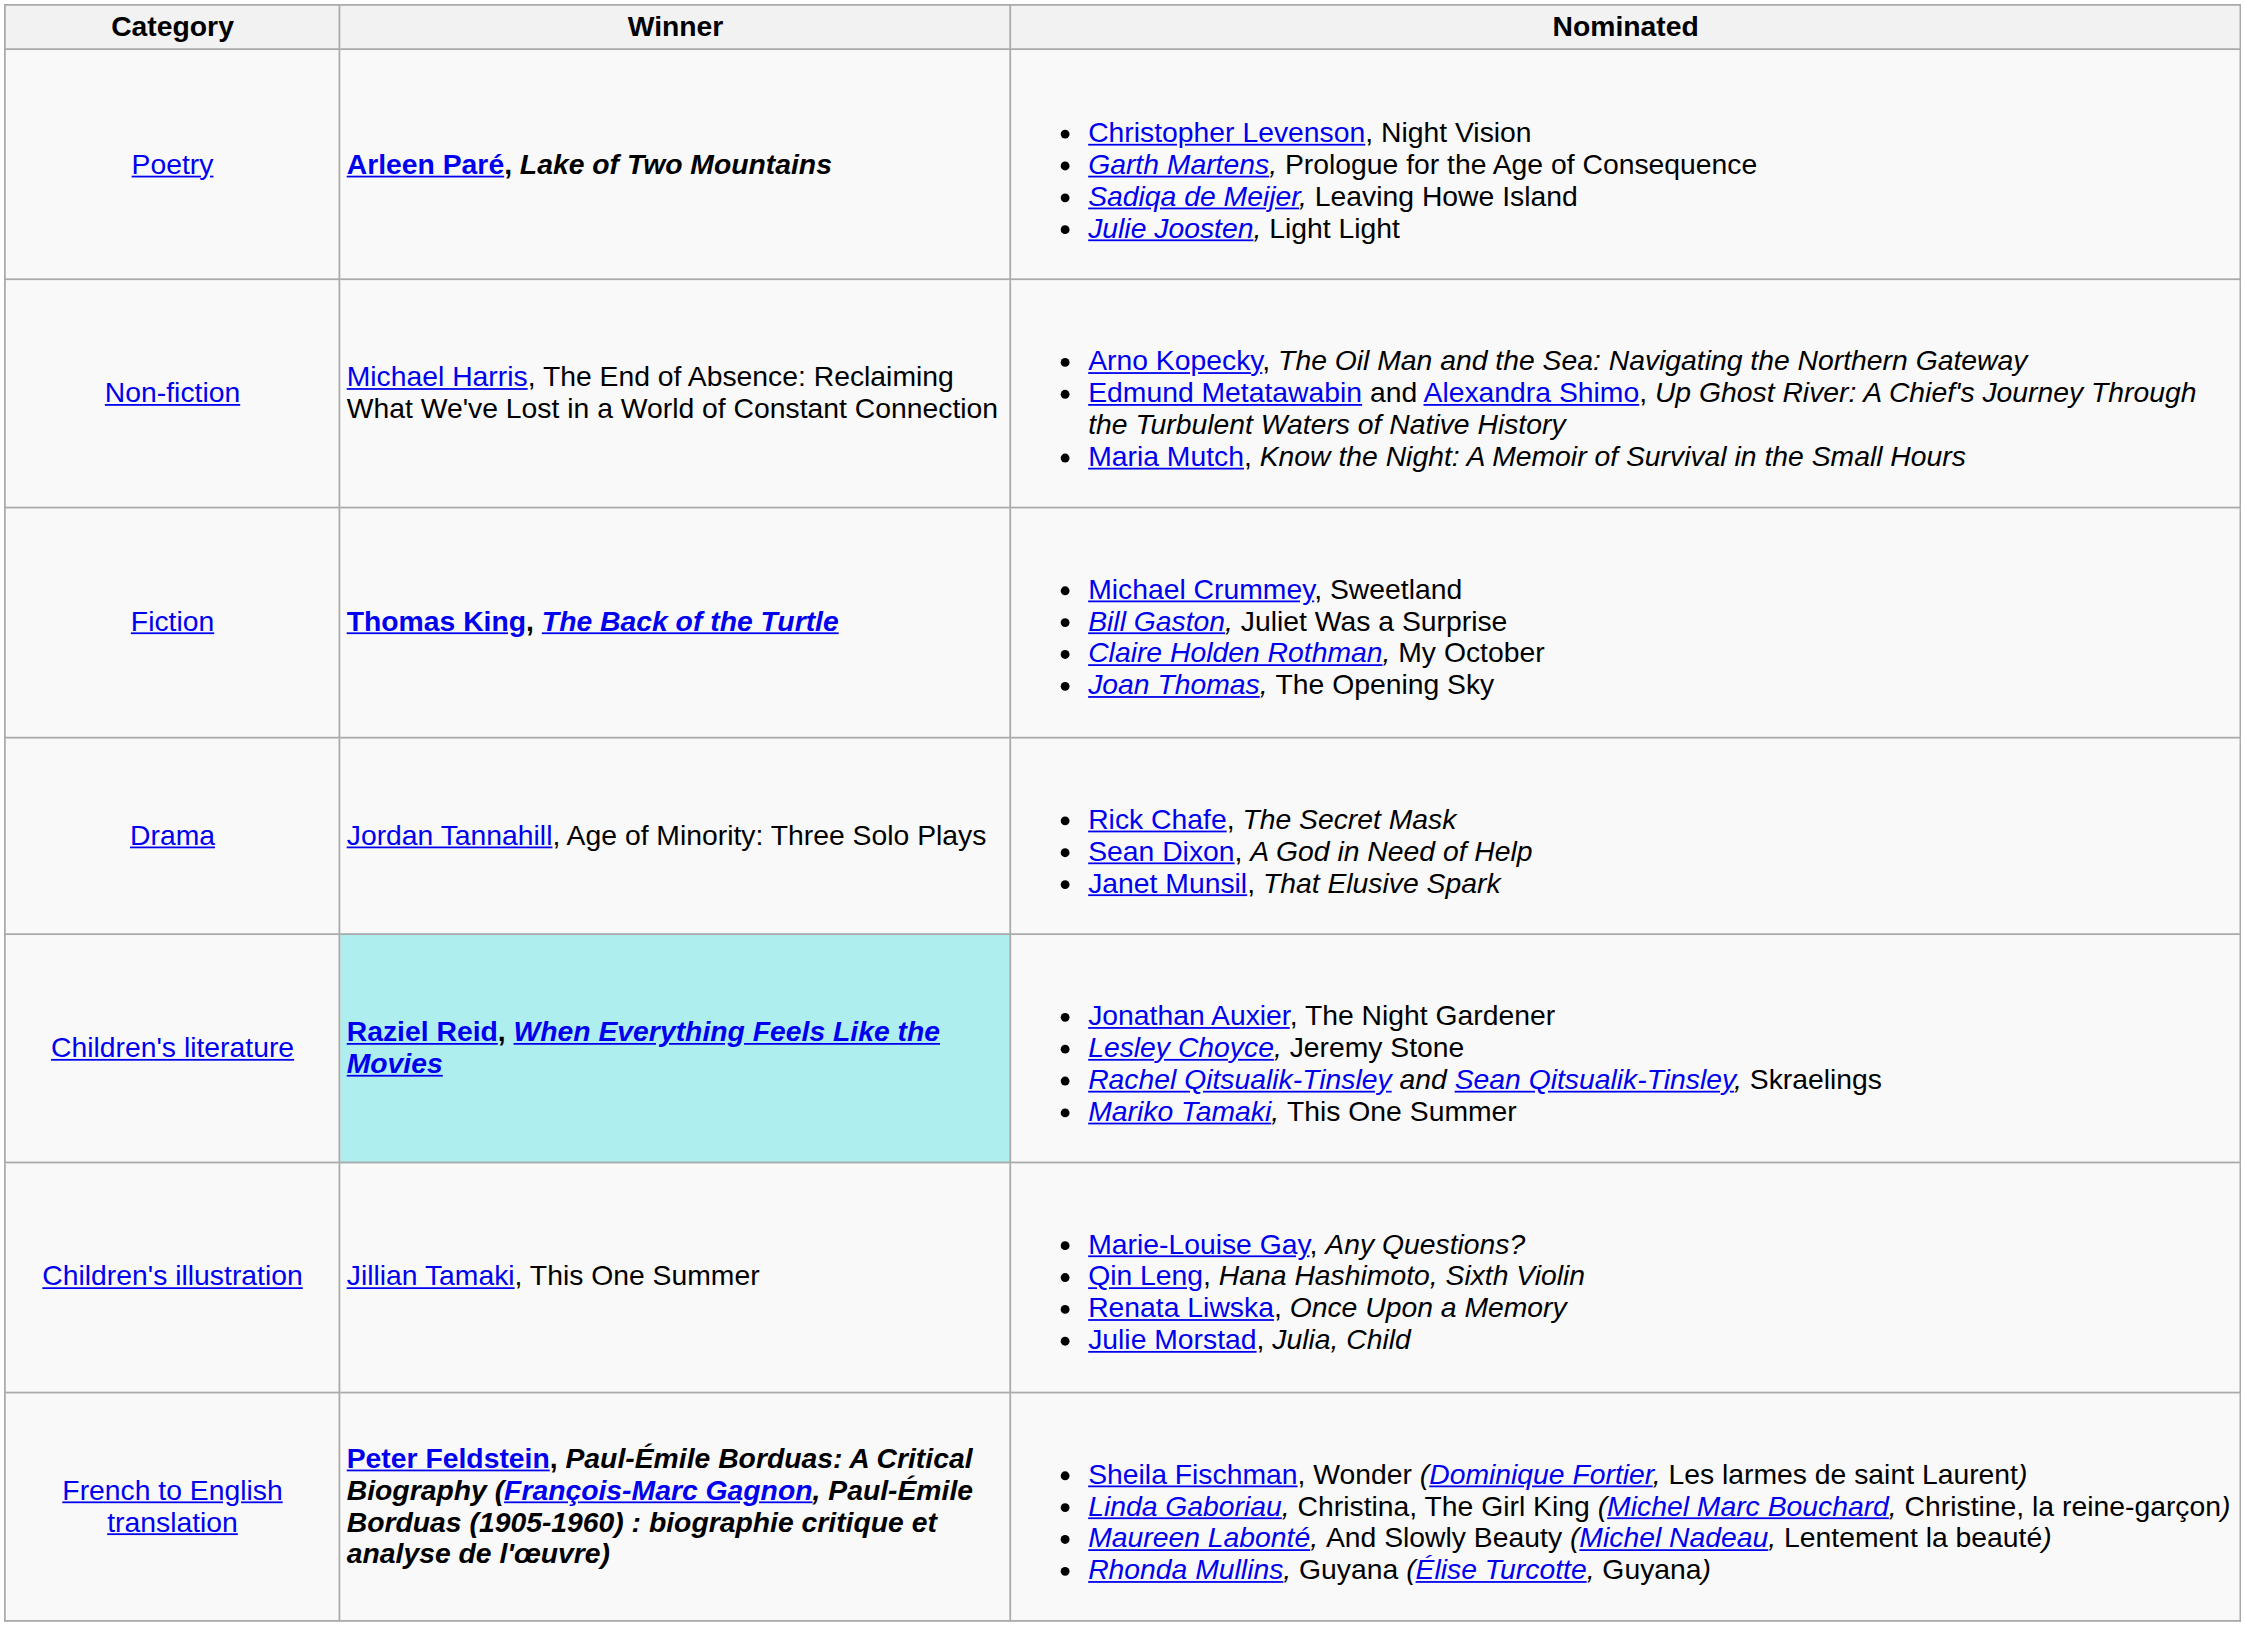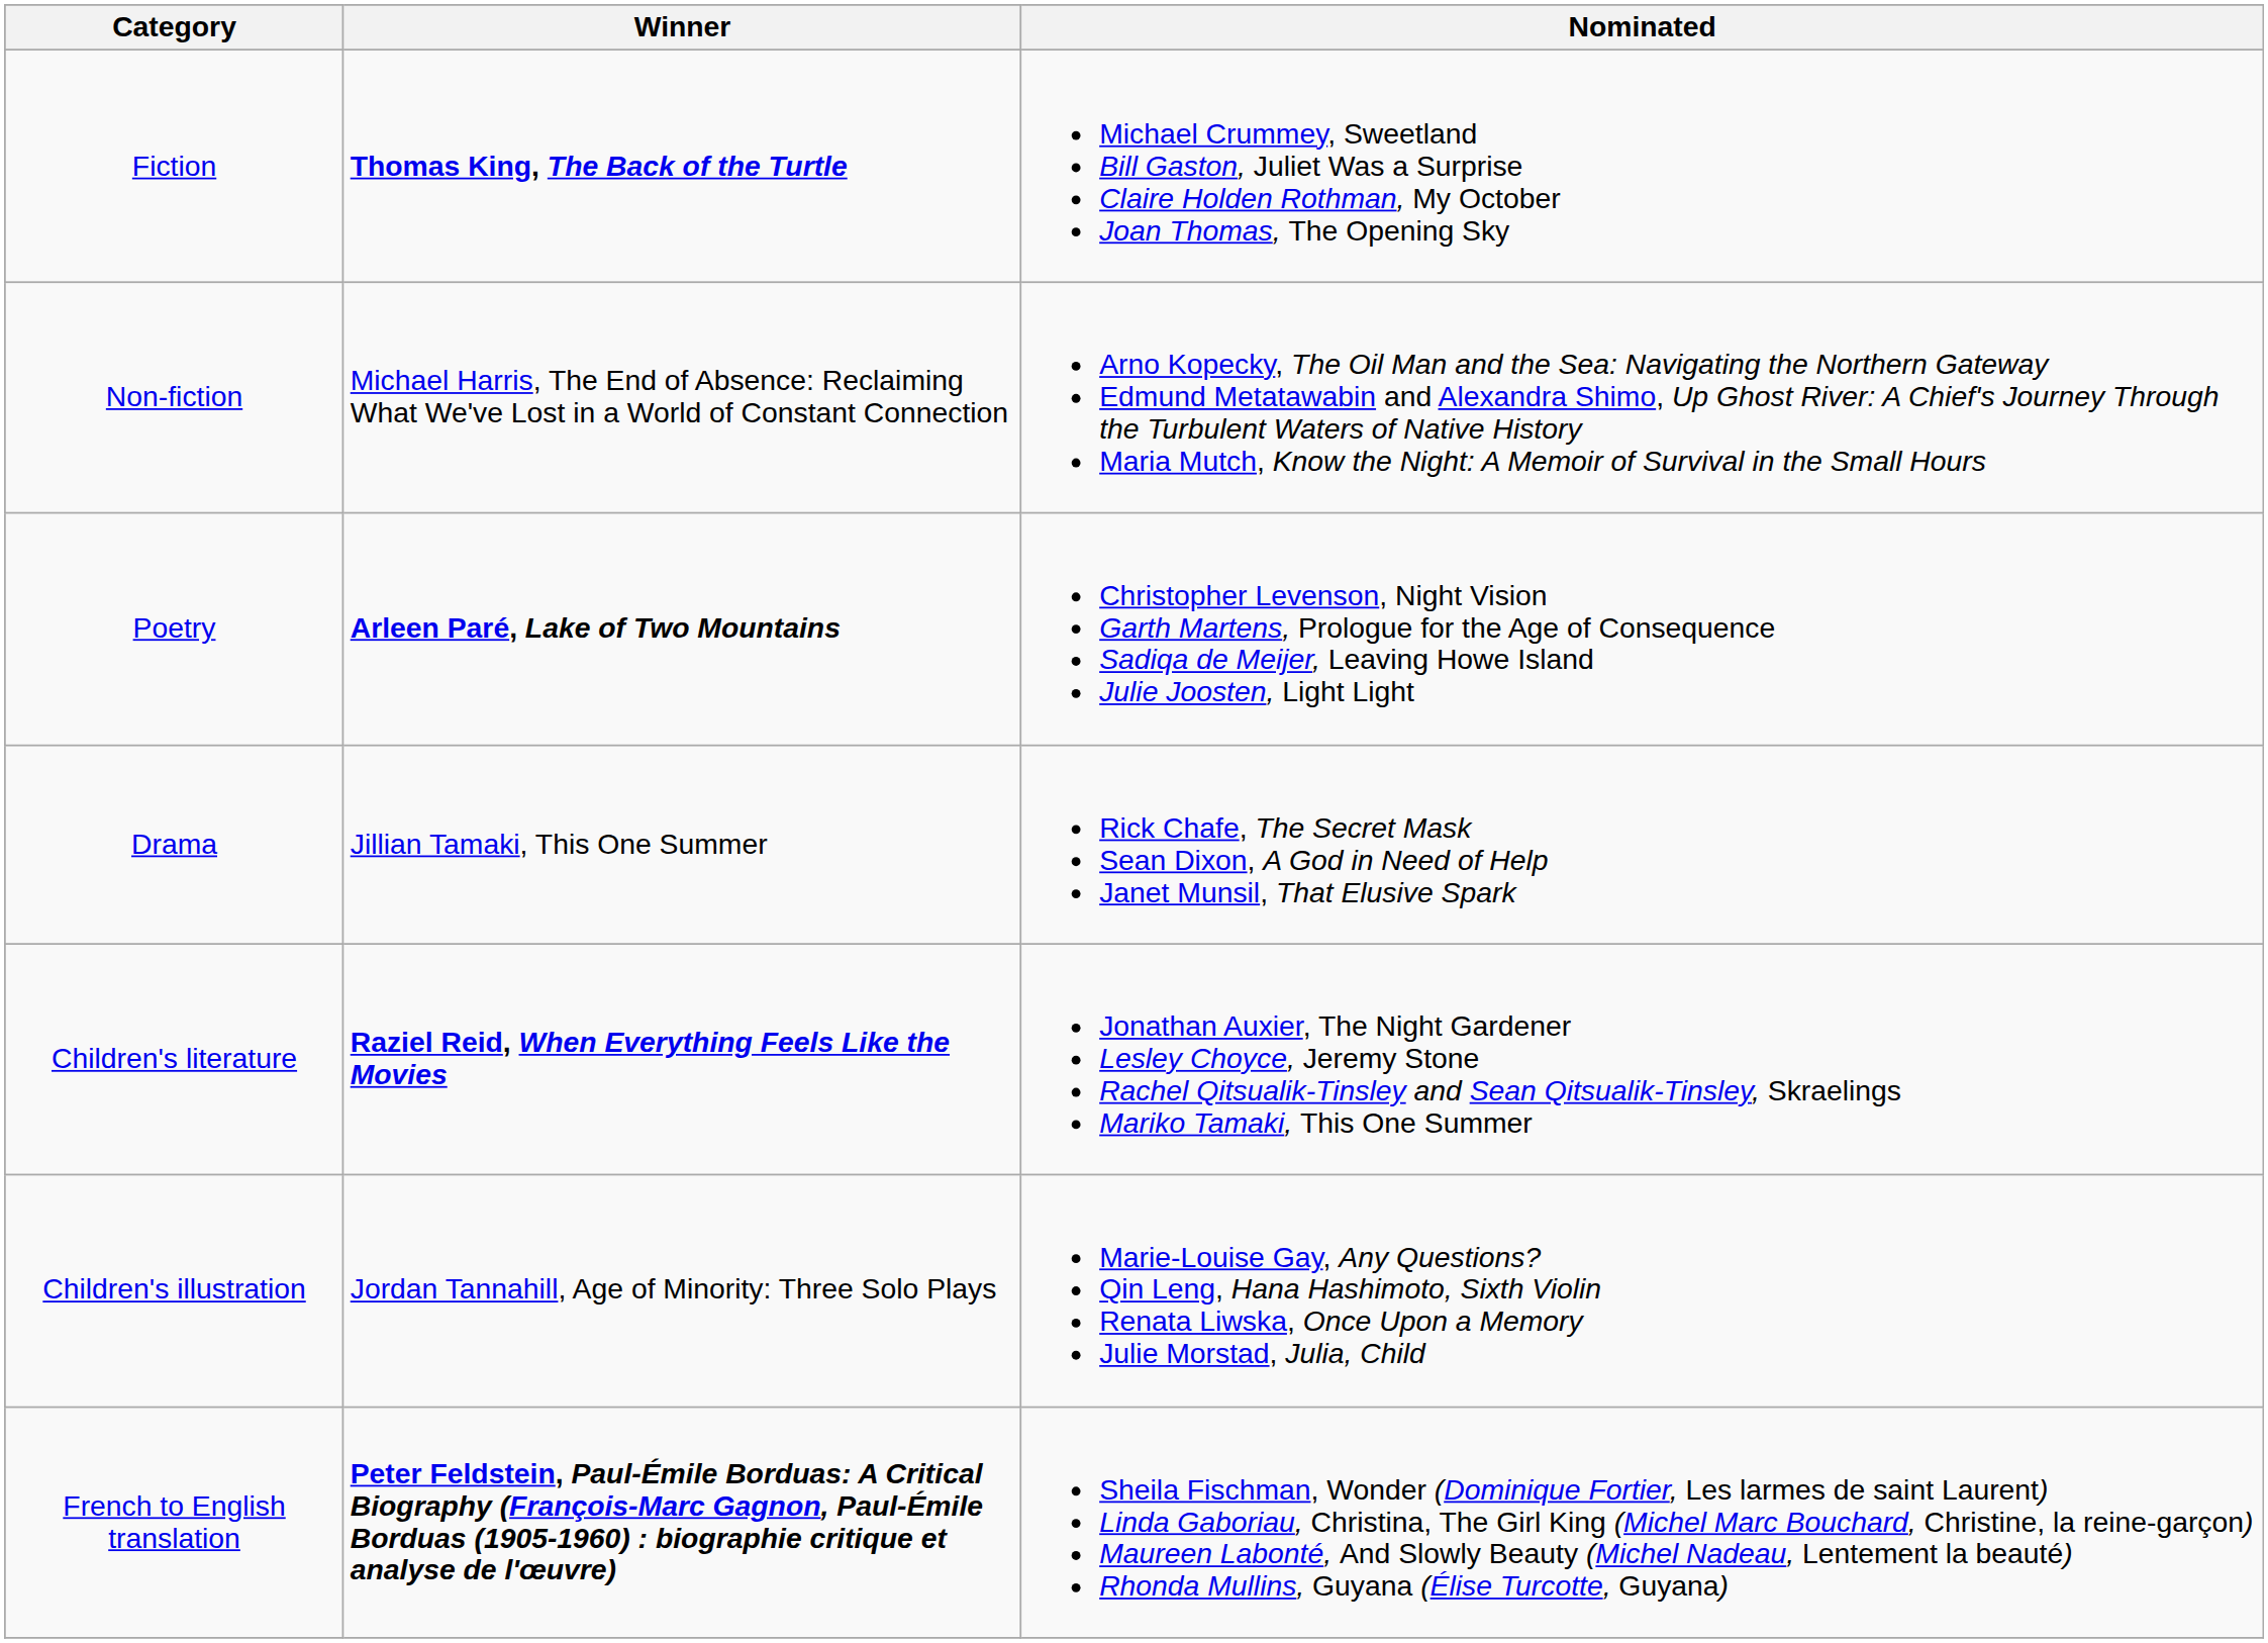rows swapped: Fiction <-> Poetry
Drama | Winner: Jordan Tannahill, Age of Minority: Three Solo Plays -> Jillian Tamaki, This One Summer
Children's literature | Winner: paleturquoise background -> no background
Children's illustration | Winner: Jillian Tamaki, This One Summer -> Jordan Tannahill, Age of Minority: Three Solo Plays
